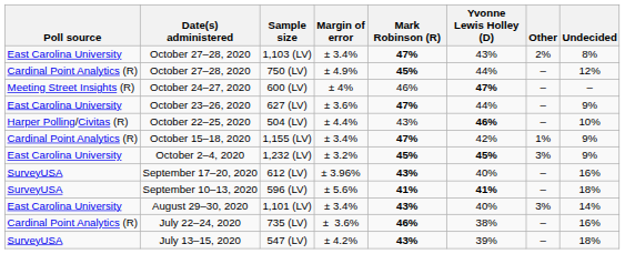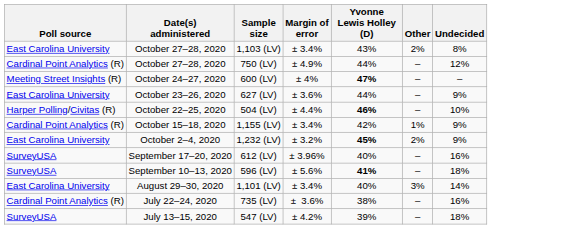- column: Mark Robinson (R) | 47% | 45% | 46% | 47% | 43% | 47% | 45% | 43% | 41% | 43% | 46% | 43%
1,232 (LV) | Other: 3% -> 2%
